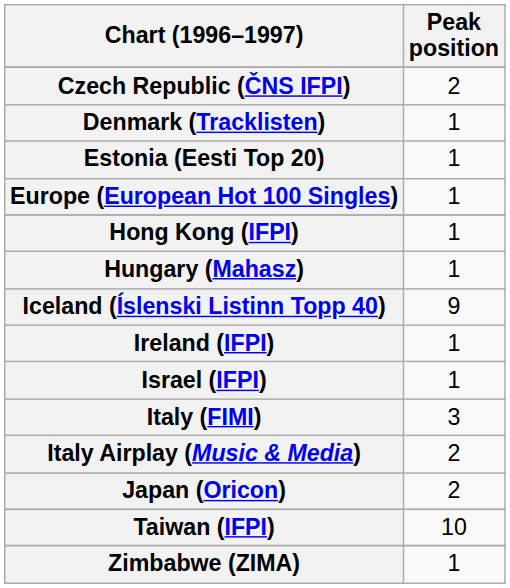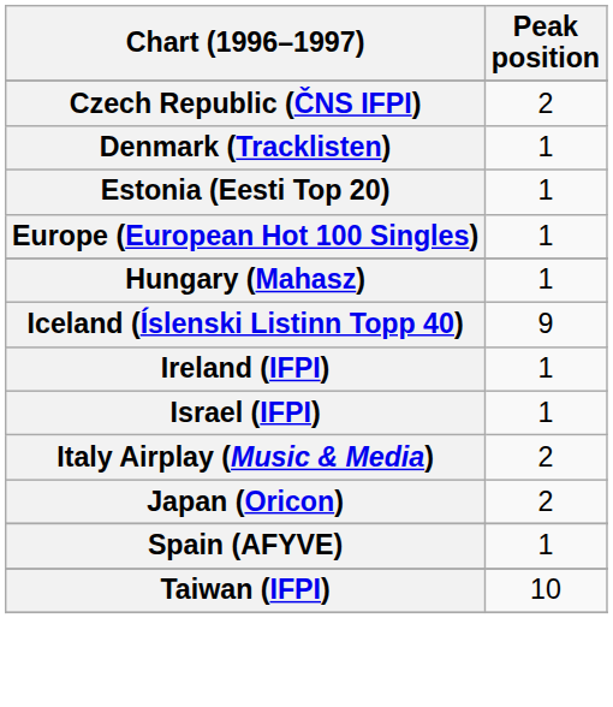- row: Hong Kong (IFPI) | 1
- row: Italy (FIMI) | 3
+ row: Spain (AFYVE) | 1
- row: Zimbabwe (ZIMA) | 1
